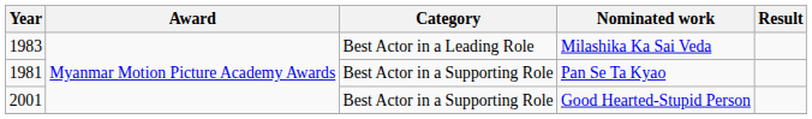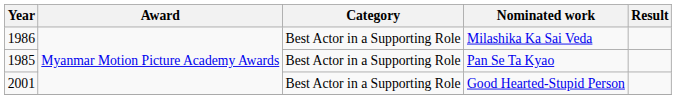Milashika Ka Sai Veda | Year: 1983 -> 1986
Milashika Ka Sai Veda | Category: Best Actor in a Leading Role -> Best Actor in a Supporting Role
Pan Se Ta Kyao | Year: 1981 -> 1985
